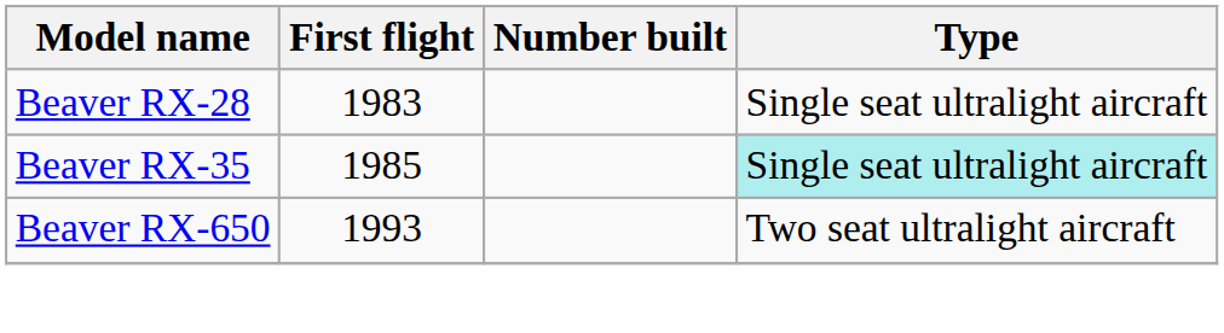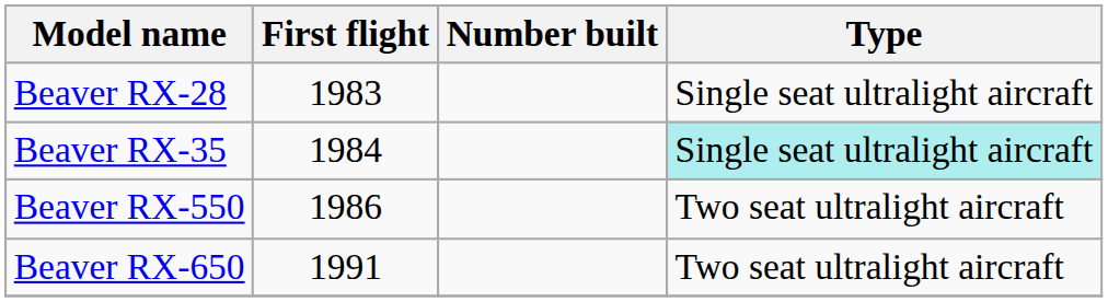Beaver RX-35 | First flight: 1985 -> 1984
+ row: Beaver RX-550 | 1986 | Two seat ultralight aircraft
Beaver RX-650 | First flight: 1993 -> 1991
